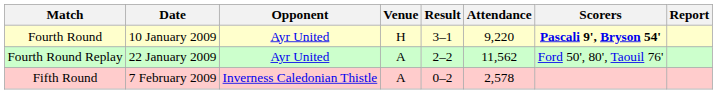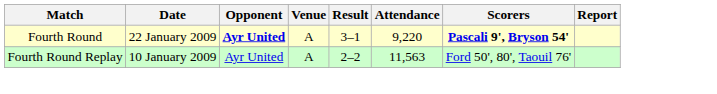Fourth Round | Date: 10 January 2009 -> 22 January 2009
Fourth Round | Opponent: normal -> bold
Fourth Round | Venue: H -> A
Fourth Round Replay | Date: 22 January 2009 -> 10 January 2009
Fourth Round Replay | Attendance: 11,562 -> 11,563
- row: Fifth Round | 7 February 2009 | Inverness Caledonian Thistle | A | 0–2 | 2,578
